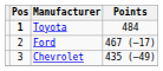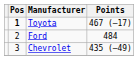Toyota | Points: 484 -> 467 (–17)
Ford | Points: 467 (–17) -> 484
